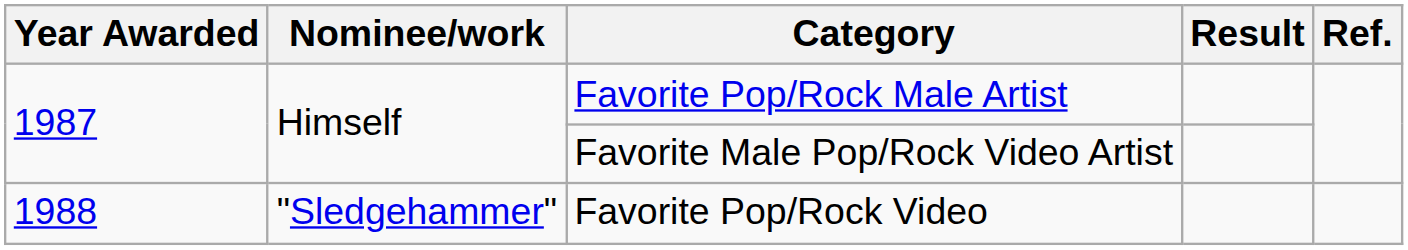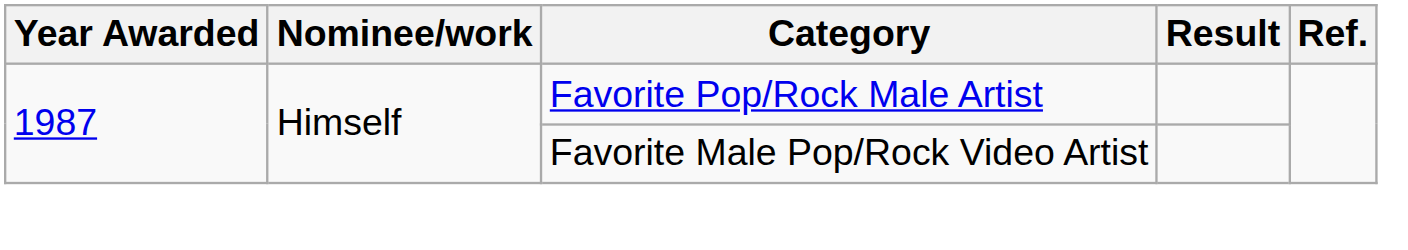- row: 1988 | "Sledgehammer" | Favorite Pop/Rock Video
